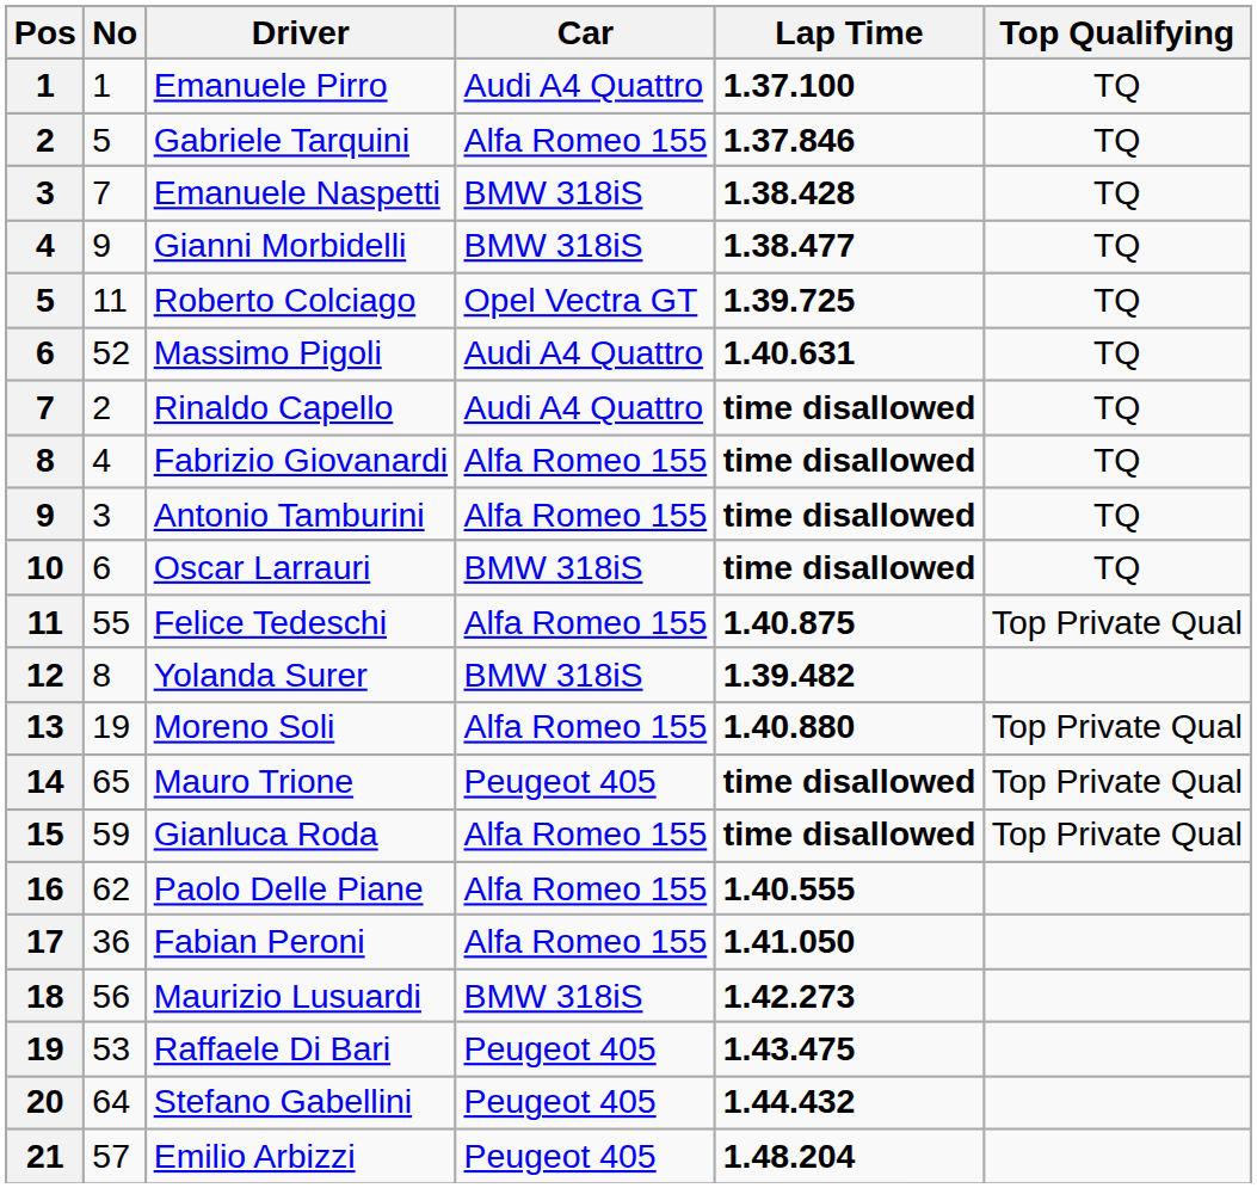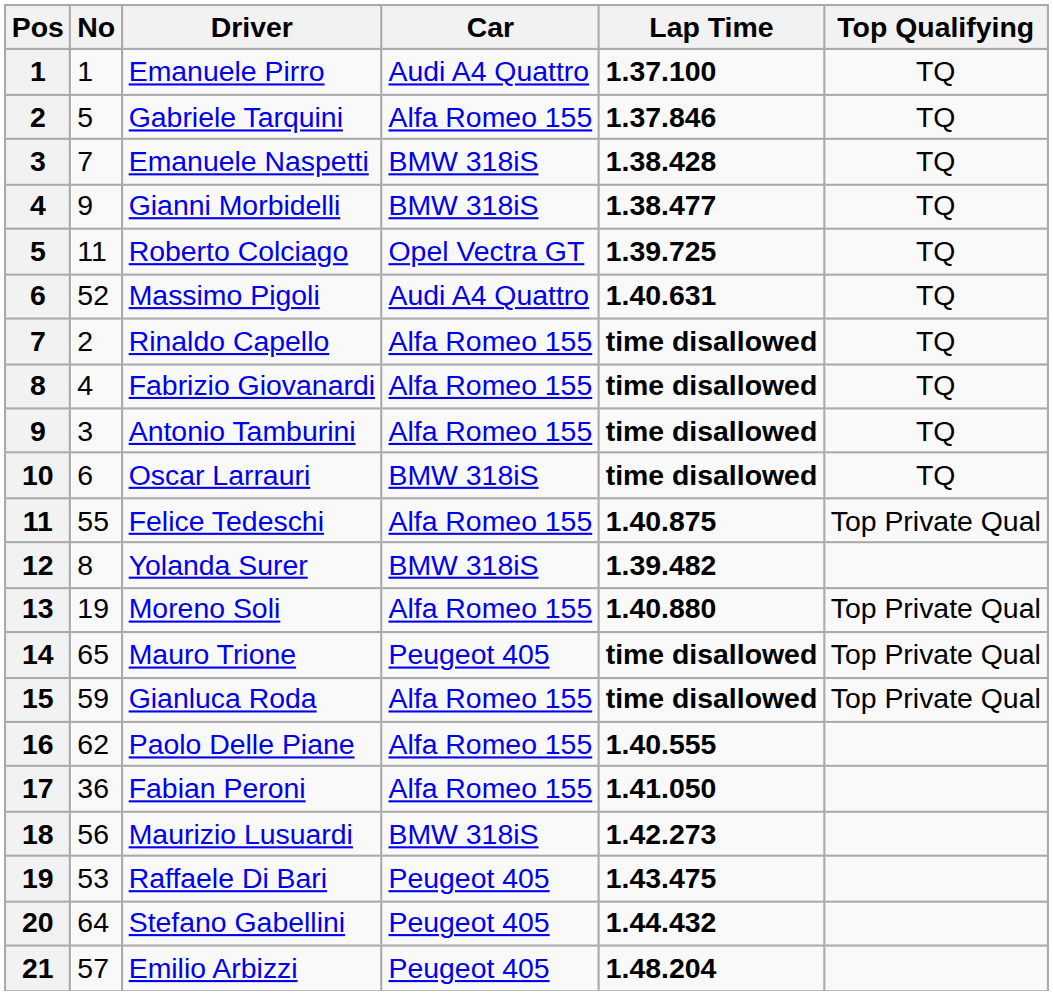Rinaldo Capello | Car: Audi A4 Quattro -> Alfa Romeo 155
